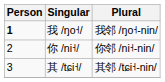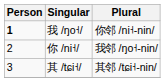我 /ŋo˧/ | Plural: 我邻 /ŋo˧-nin/ -> 你邻 /ni˧-nin/
你 /ni˧/ | Plural: 你邻 /ni˧-nin/ -> 我邻 /ŋo˧-nin/
